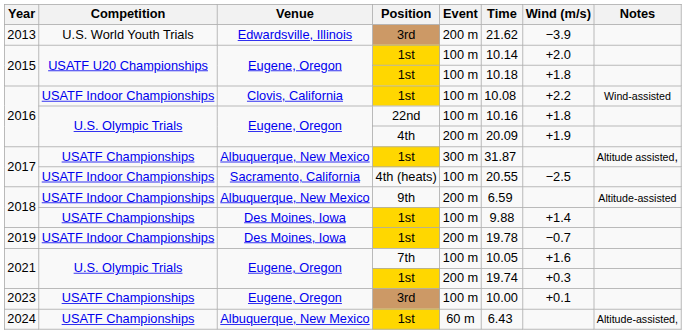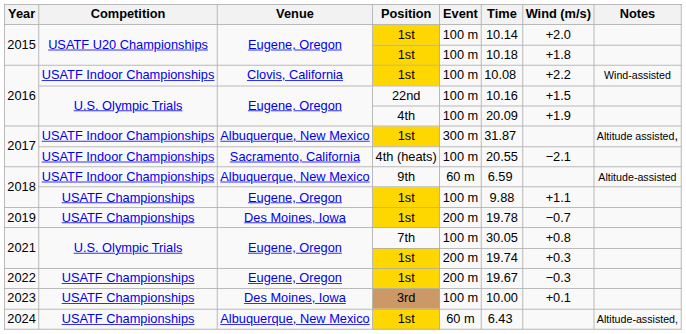- row: 2013 | U.S. World Youth Trials | Edwardsville, Illinois | 3rd | 200 m | 21.62 | −3.9
2016 / 22nd | Wind (m/s): +1.8 -> +1.5
2016 / 4th | Event: 200 m -> 100 m
2017 / 1st | Competition: USATF Championships -> USATF Indoor Championships
2017 / 4th (heats) | Wind (m/s): −2.5 -> −2.1
2018 / 9th | Event: 200 m -> 60 m
2018 / 1st | Venue: Des Moines, Iowa -> Eugene, Oregon
2018 / 1st | Wind (m/s): +1.4 -> +1.1
2019 | Competition: USATF Indoor Championships -> USATF Championships
2021 / 7th | Time: 10.05 -> 30.05
2021 / 7th | Wind (m/s): +1.6 -> +0.8
+ row: 2022 | USATF Championships | Eugene, Oregon | 1st | 200 m | 19.67 | −0.3
2023 | Venue: Eugene, Oregon -> Des Moines, Iowa
